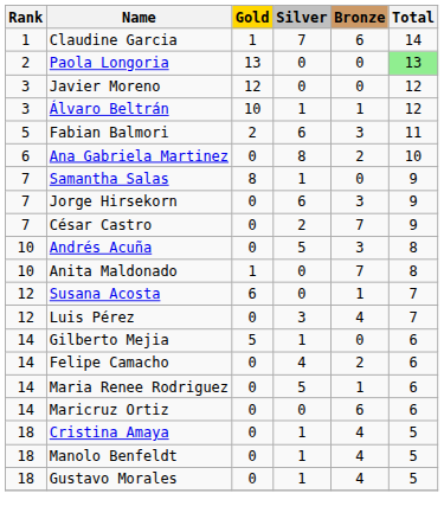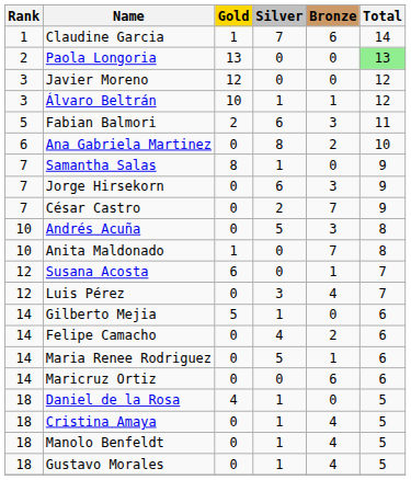+ row: 18 | Daniel de la Rosa | 4 | 1 | 0 | 5
